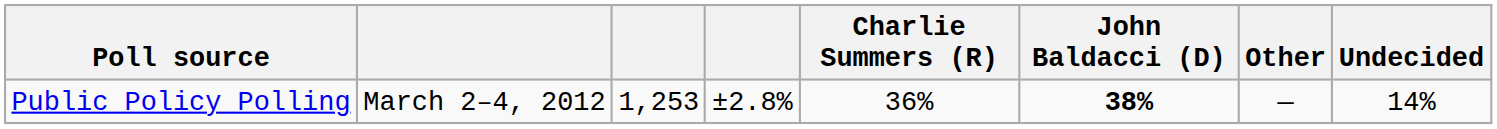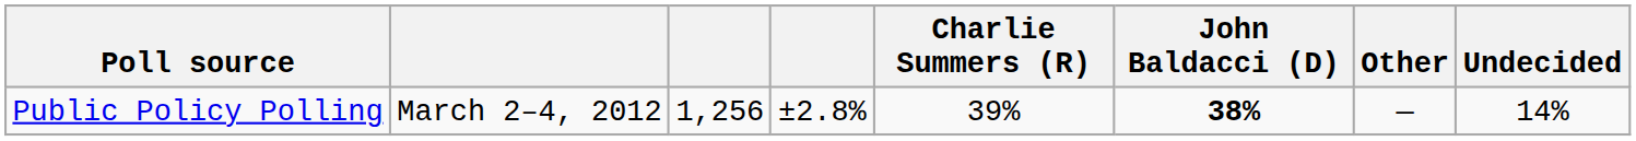Public Policy Polling | column 3: 1,253 -> 1,256
Public Policy Polling | Charlie Summers (R): 36% -> 39%
